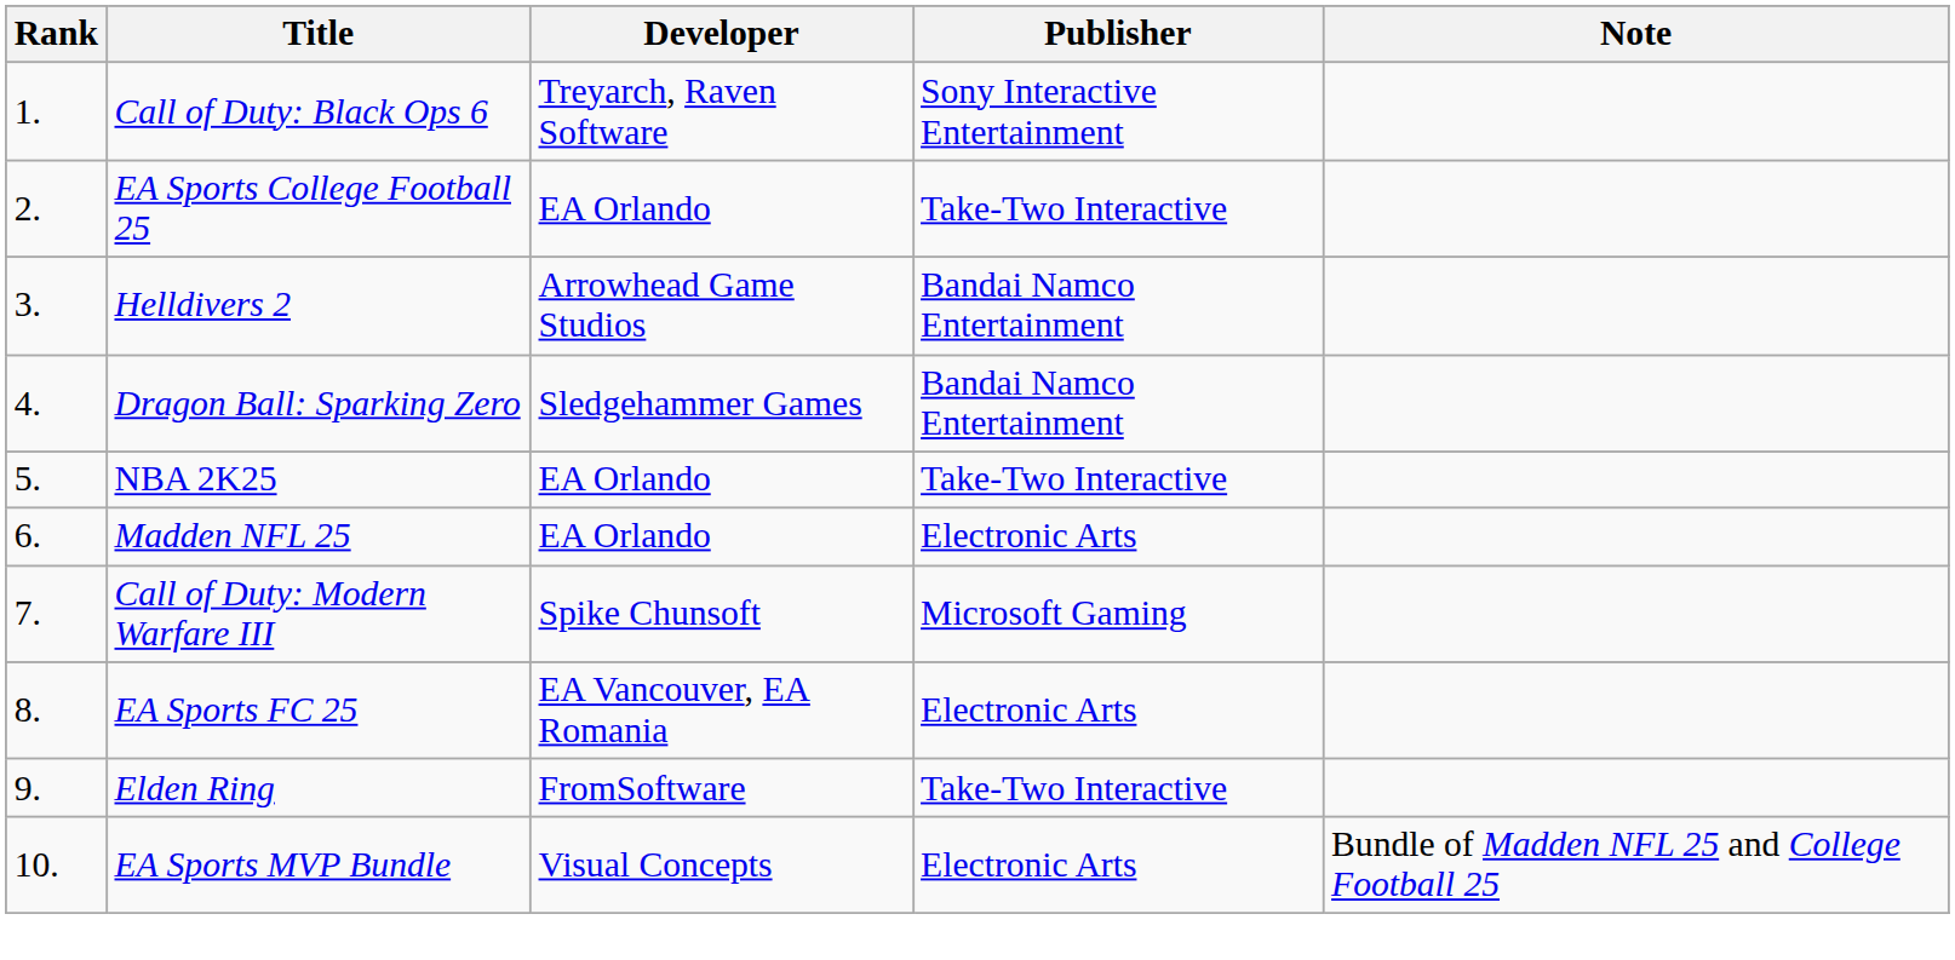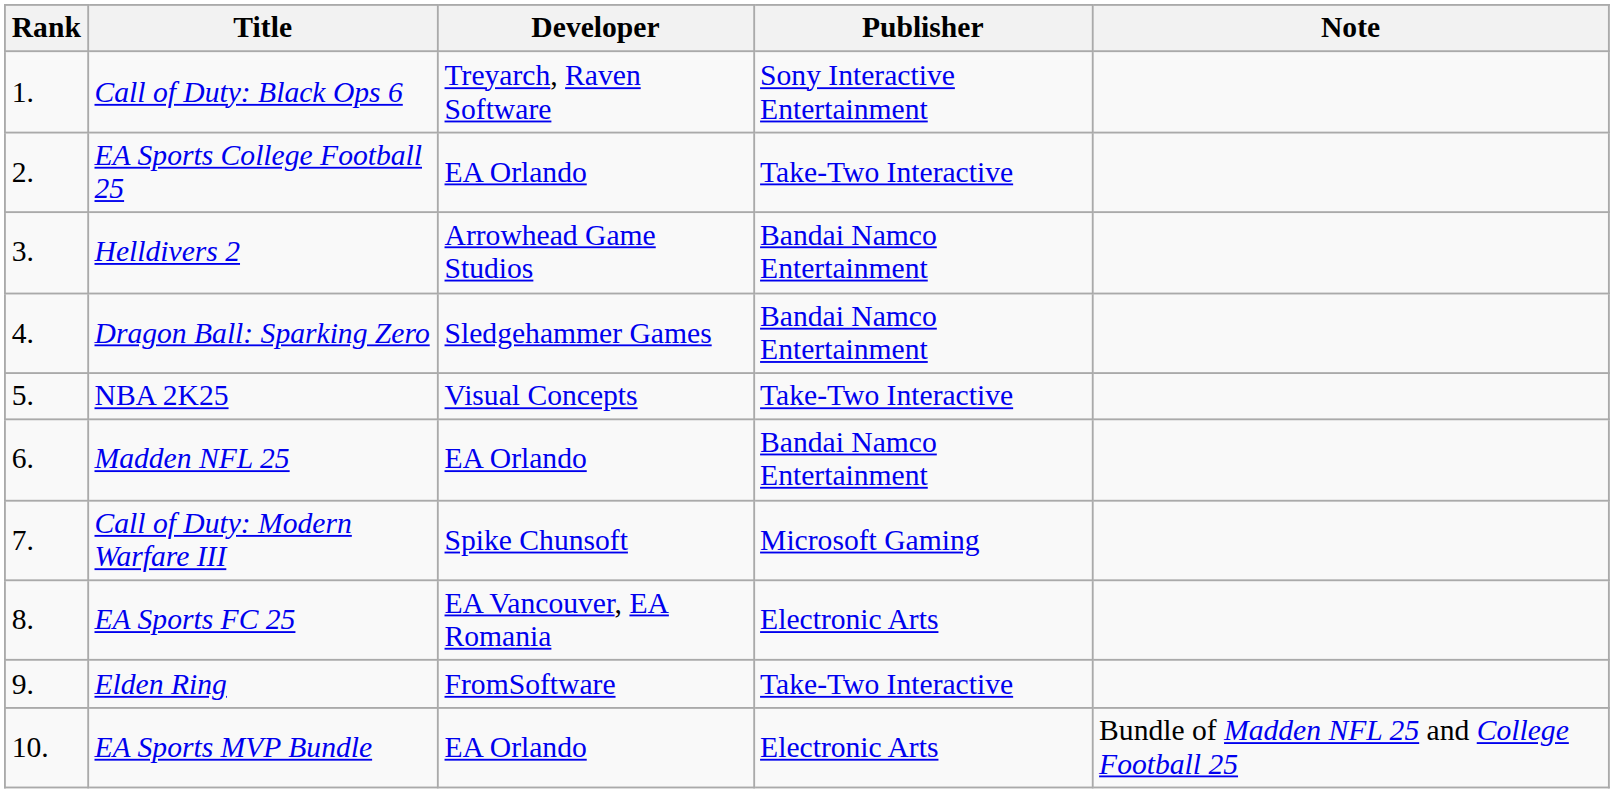NBA 2K25 | Developer: EA Orlando -> Visual Concepts
Madden NFL 25 | Publisher: Electronic Arts -> Bandai Namco Entertainment
EA Sports MVP Bundle | Developer: Visual Concepts -> EA Orlando
